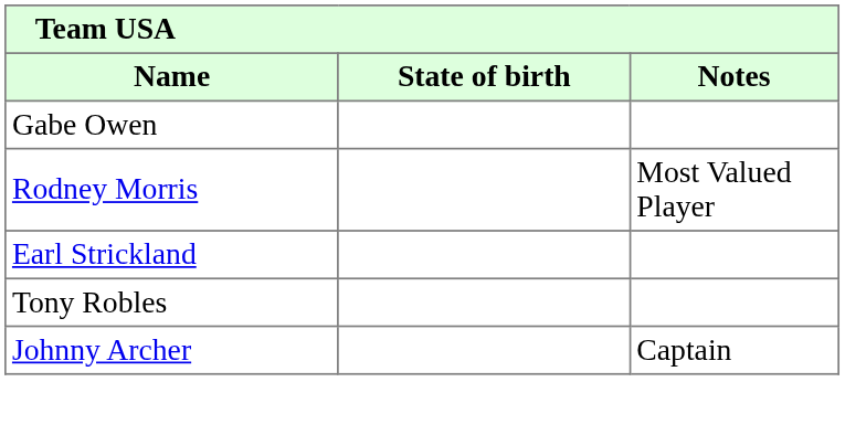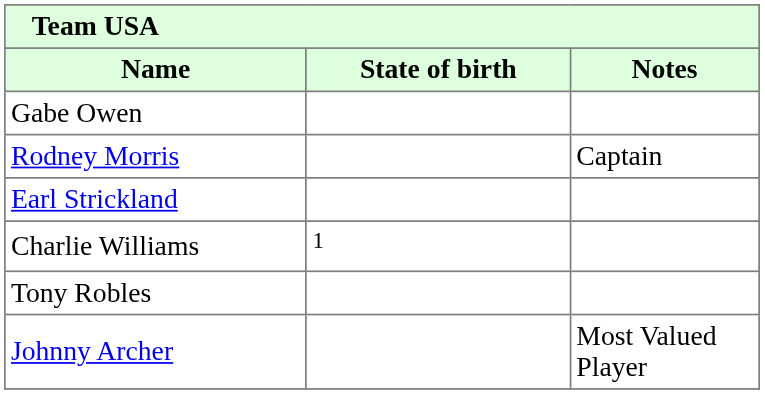Rodney Morris | Notes: Most Valued Player -> Captain
+ row: Charlie Williams | 1
Johnny Archer | Notes: Captain -> Most Valued Player
